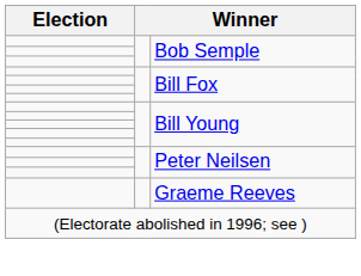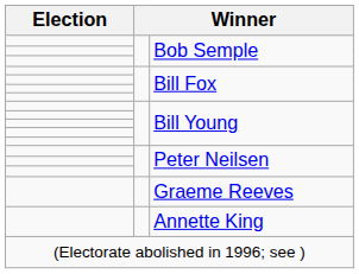+ row: Annette King
